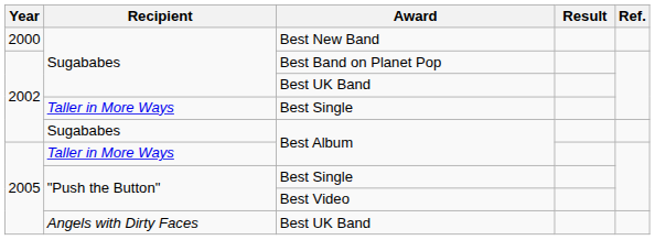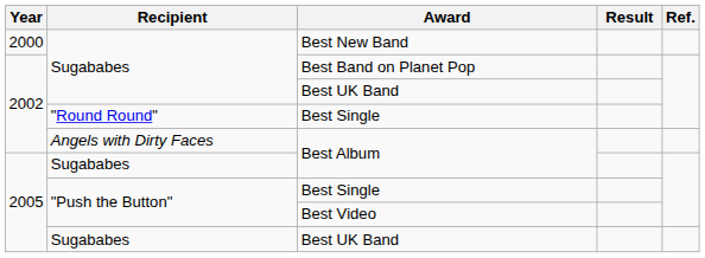2002 / Best Single | Recipient: Taller in More Ways -> "Round Round"
2002 / Best Album | Recipient: Sugababes -> Angels with Dirty Faces
2005 / Best Album | Recipient: Taller in More Ways -> Sugababes
2005 / Best UK Band | Recipient: Angels with Dirty Faces -> Sugababes
